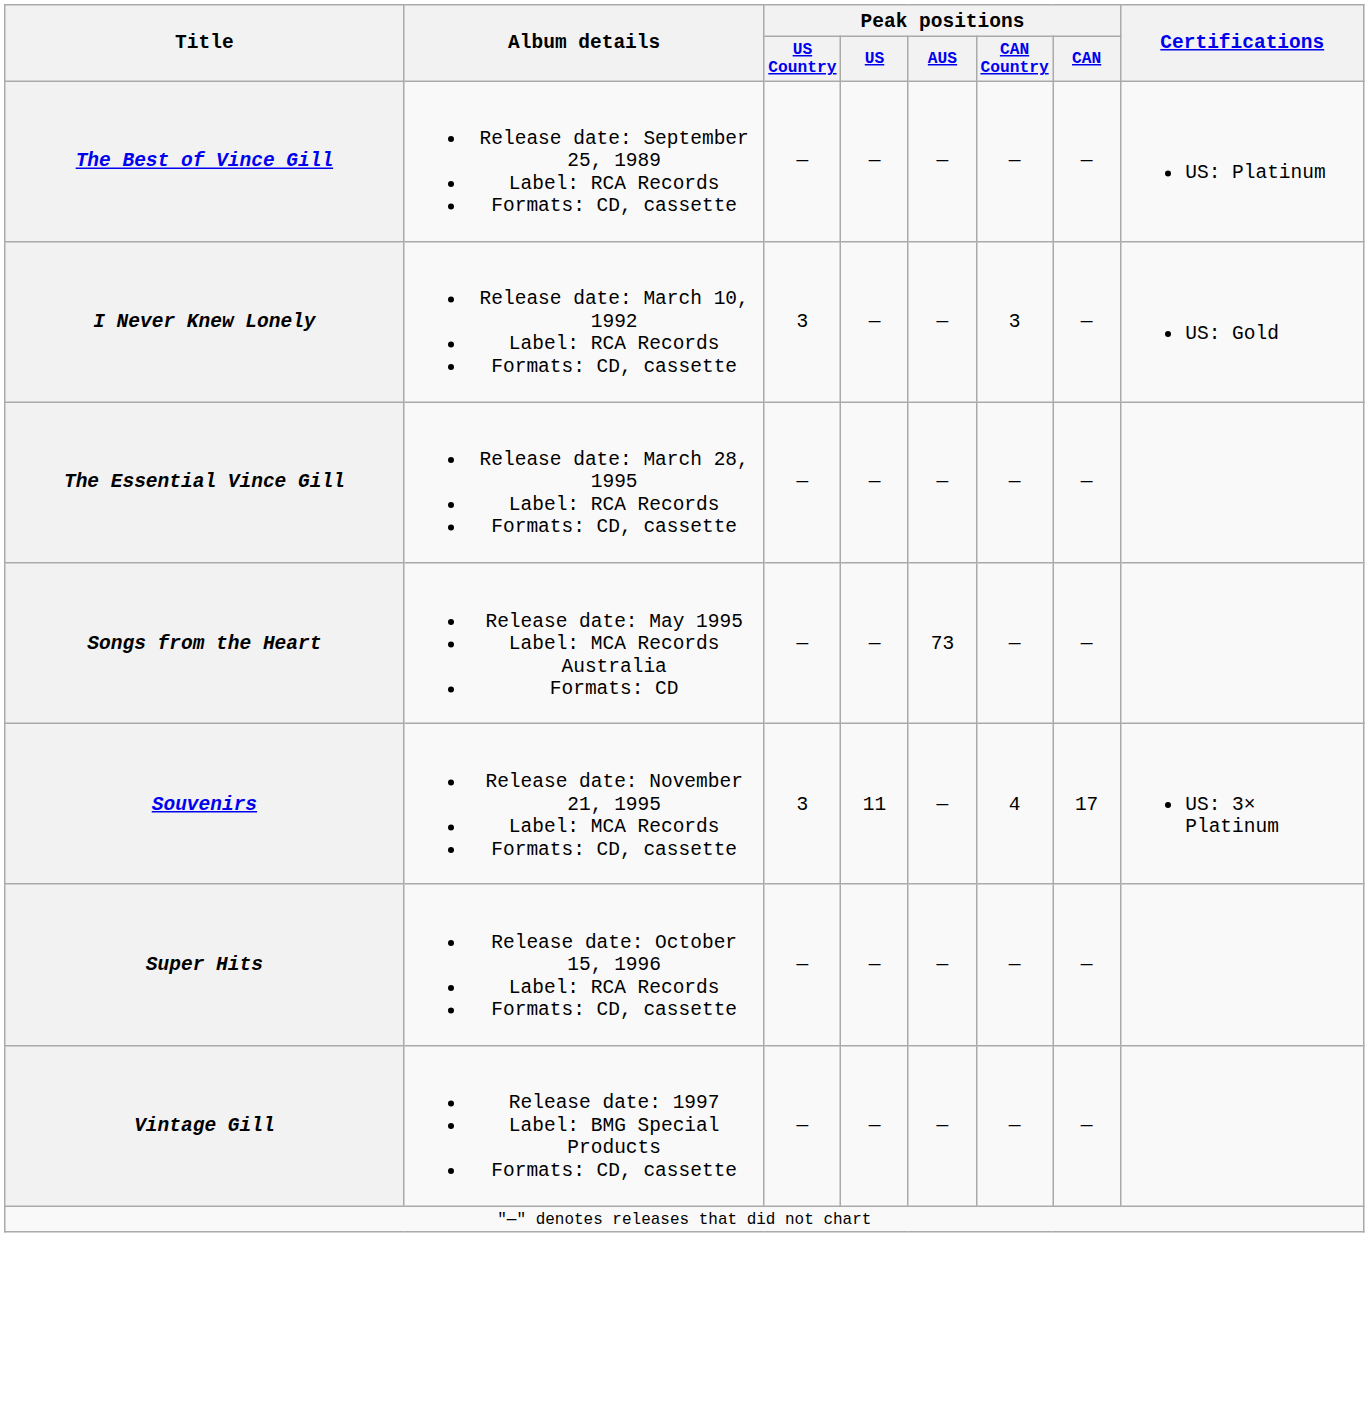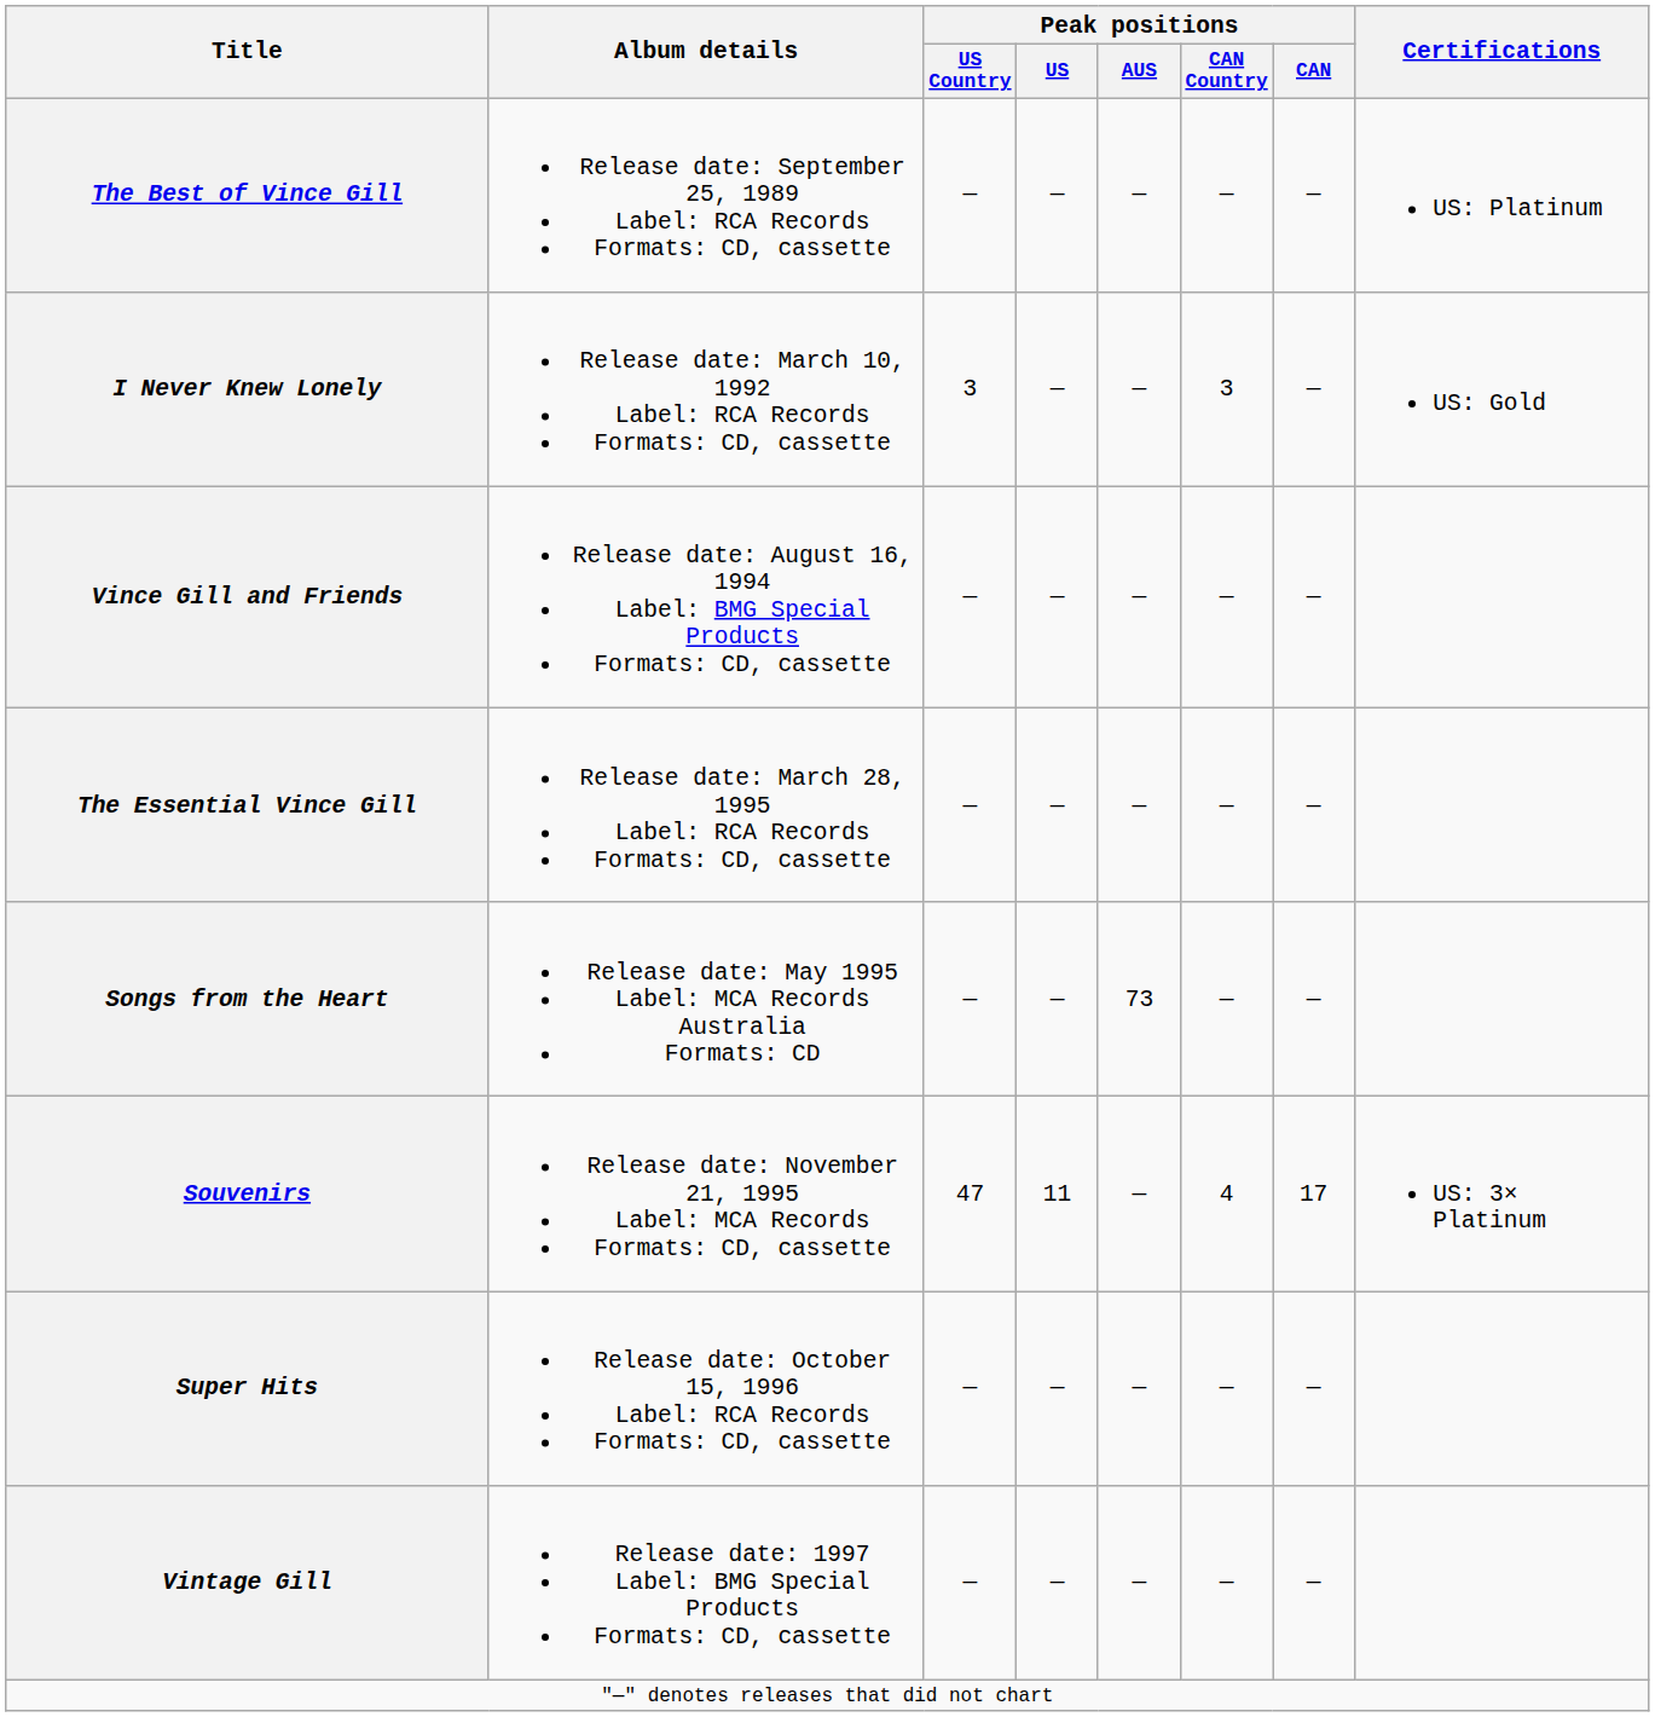+ row: Vince Gill and Friends | Release date: August 16, 1994 Label: BMG Special Products Formats: CD, cassette | — | — | — | — | —
Souvenirs | Peak positions / US Country: 3 -> 47
